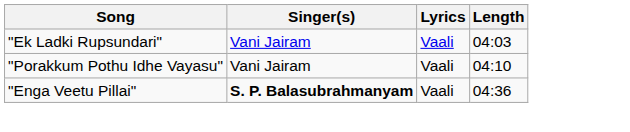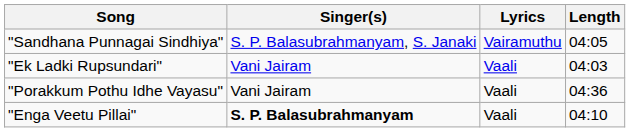+ row: "Sandhana Punnagai Sindhiya" | S. P. Balasubrahmanyam, S. Janaki | Vairamuthu | 04:05
"Porakkum Pothu Idhe Vayasu" | Length: 04:10 -> 04:36
"Enga Veetu Pillai" | Length: 04:36 -> 04:10
